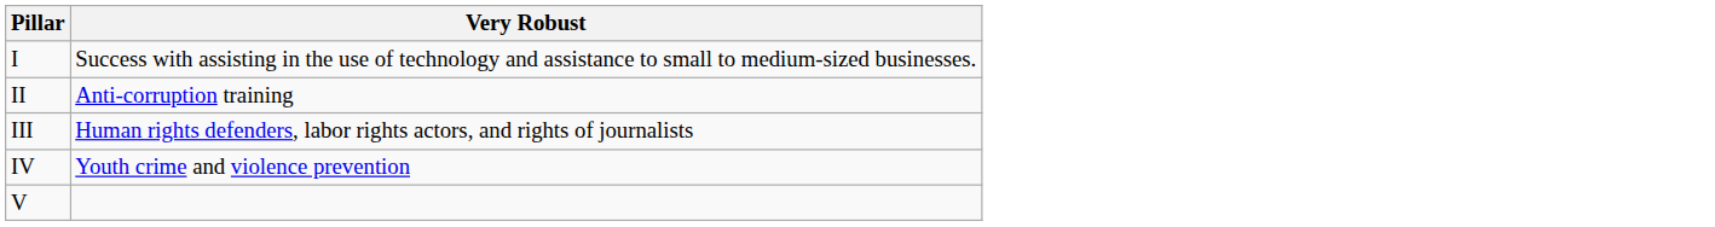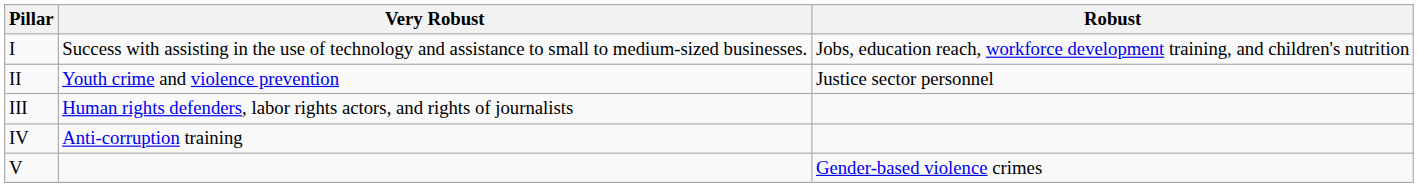+ column: Robust | Jobs, education reach, workforce development training, and children's nutrition | Justice sector personnel | Gender-based violence crimes
II | Very Robust: Anti-corruption training -> Youth crime and violence prevention
IV | Very Robust: Youth crime and violence prevention -> Anti-corruption training
